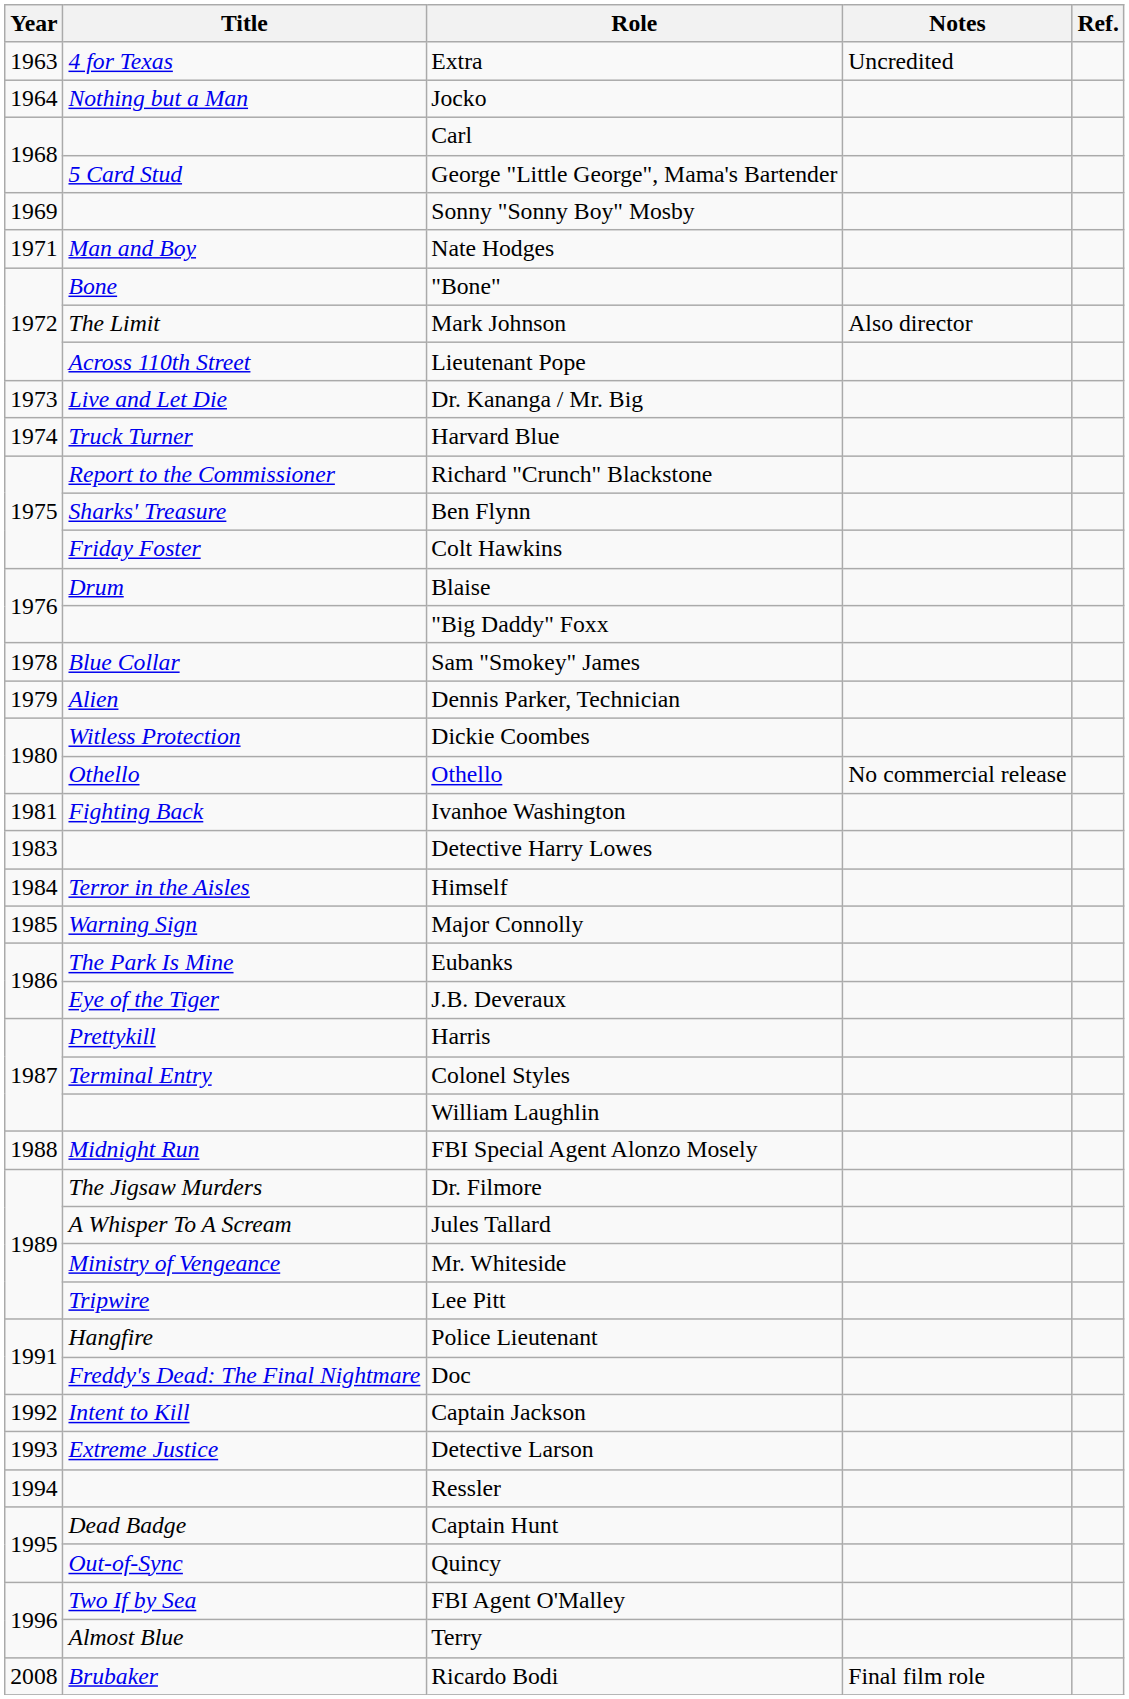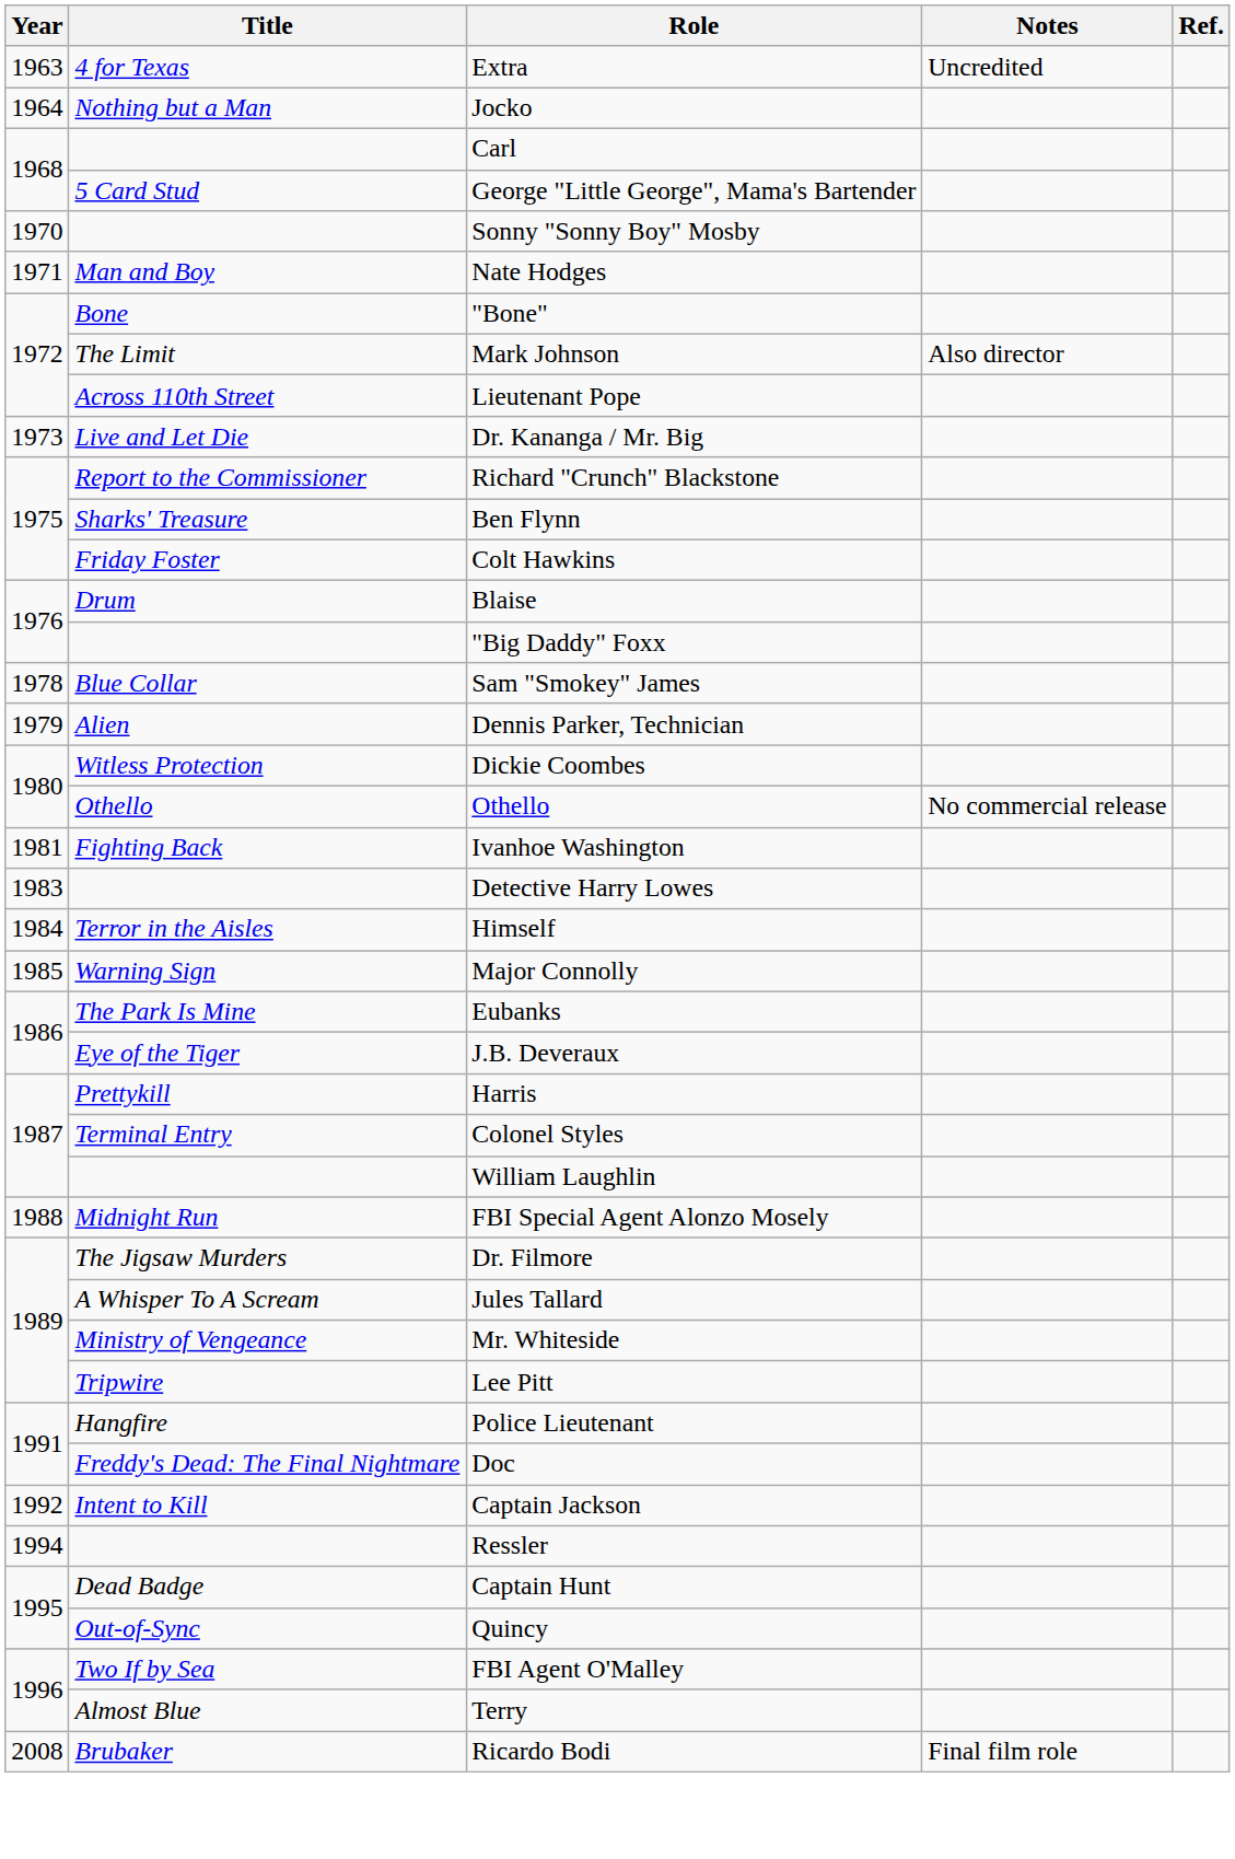Sonny "Sonny Boy" Mosby | Year: 1969 -> 1970
- row: 1974 | Truck Turner | Harvard Blue
- row: 1993 | Extreme Justice | Detective Larson
